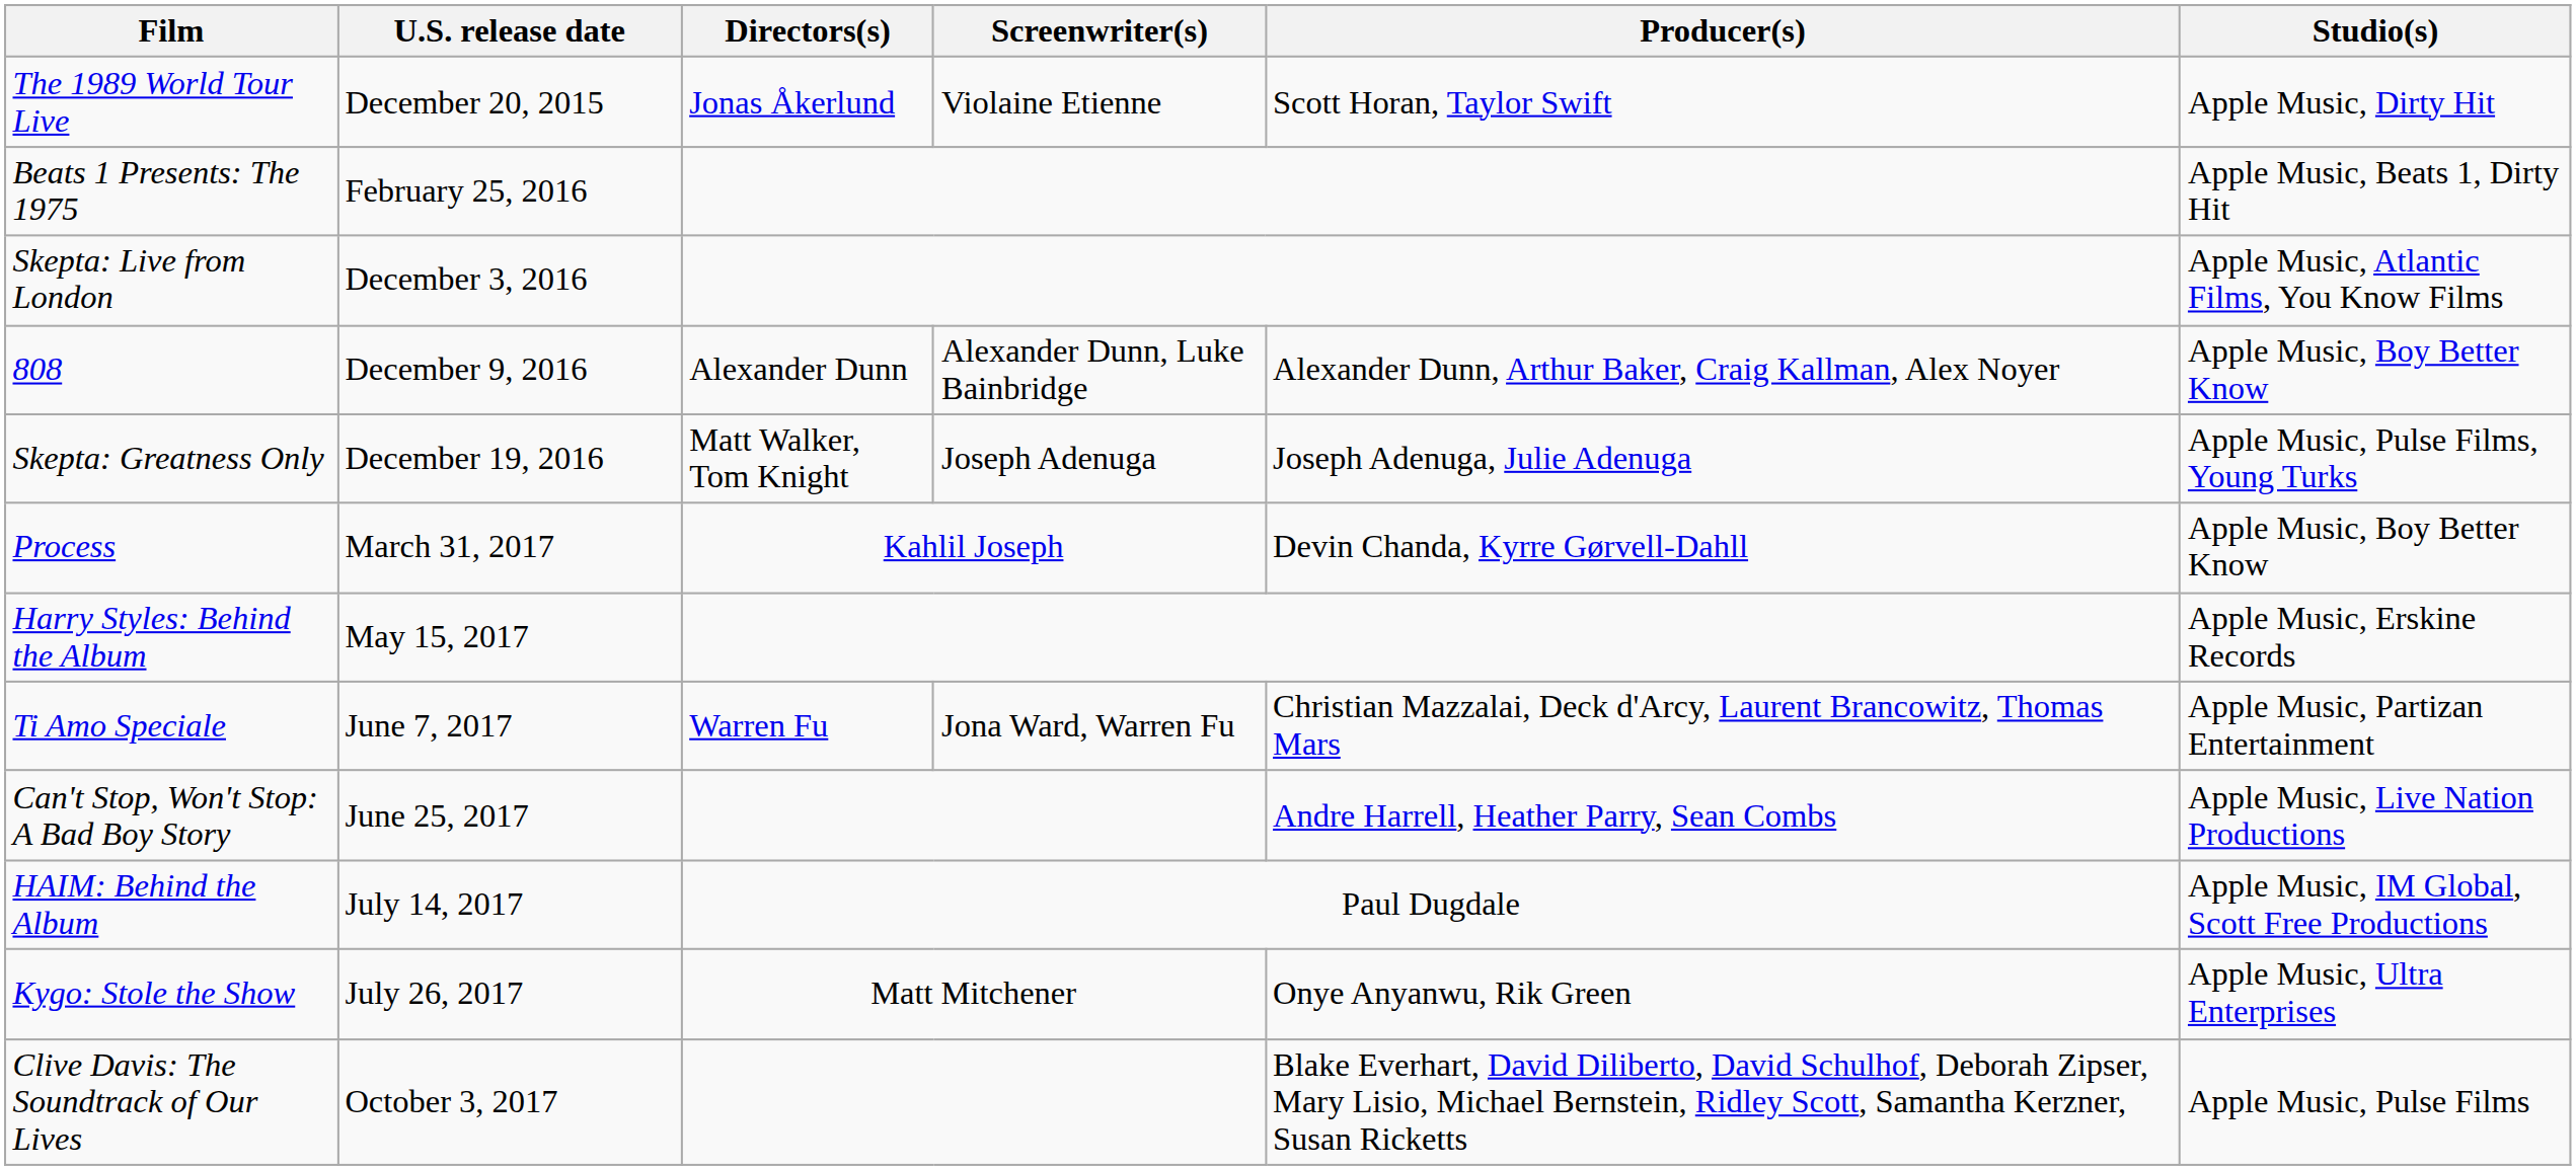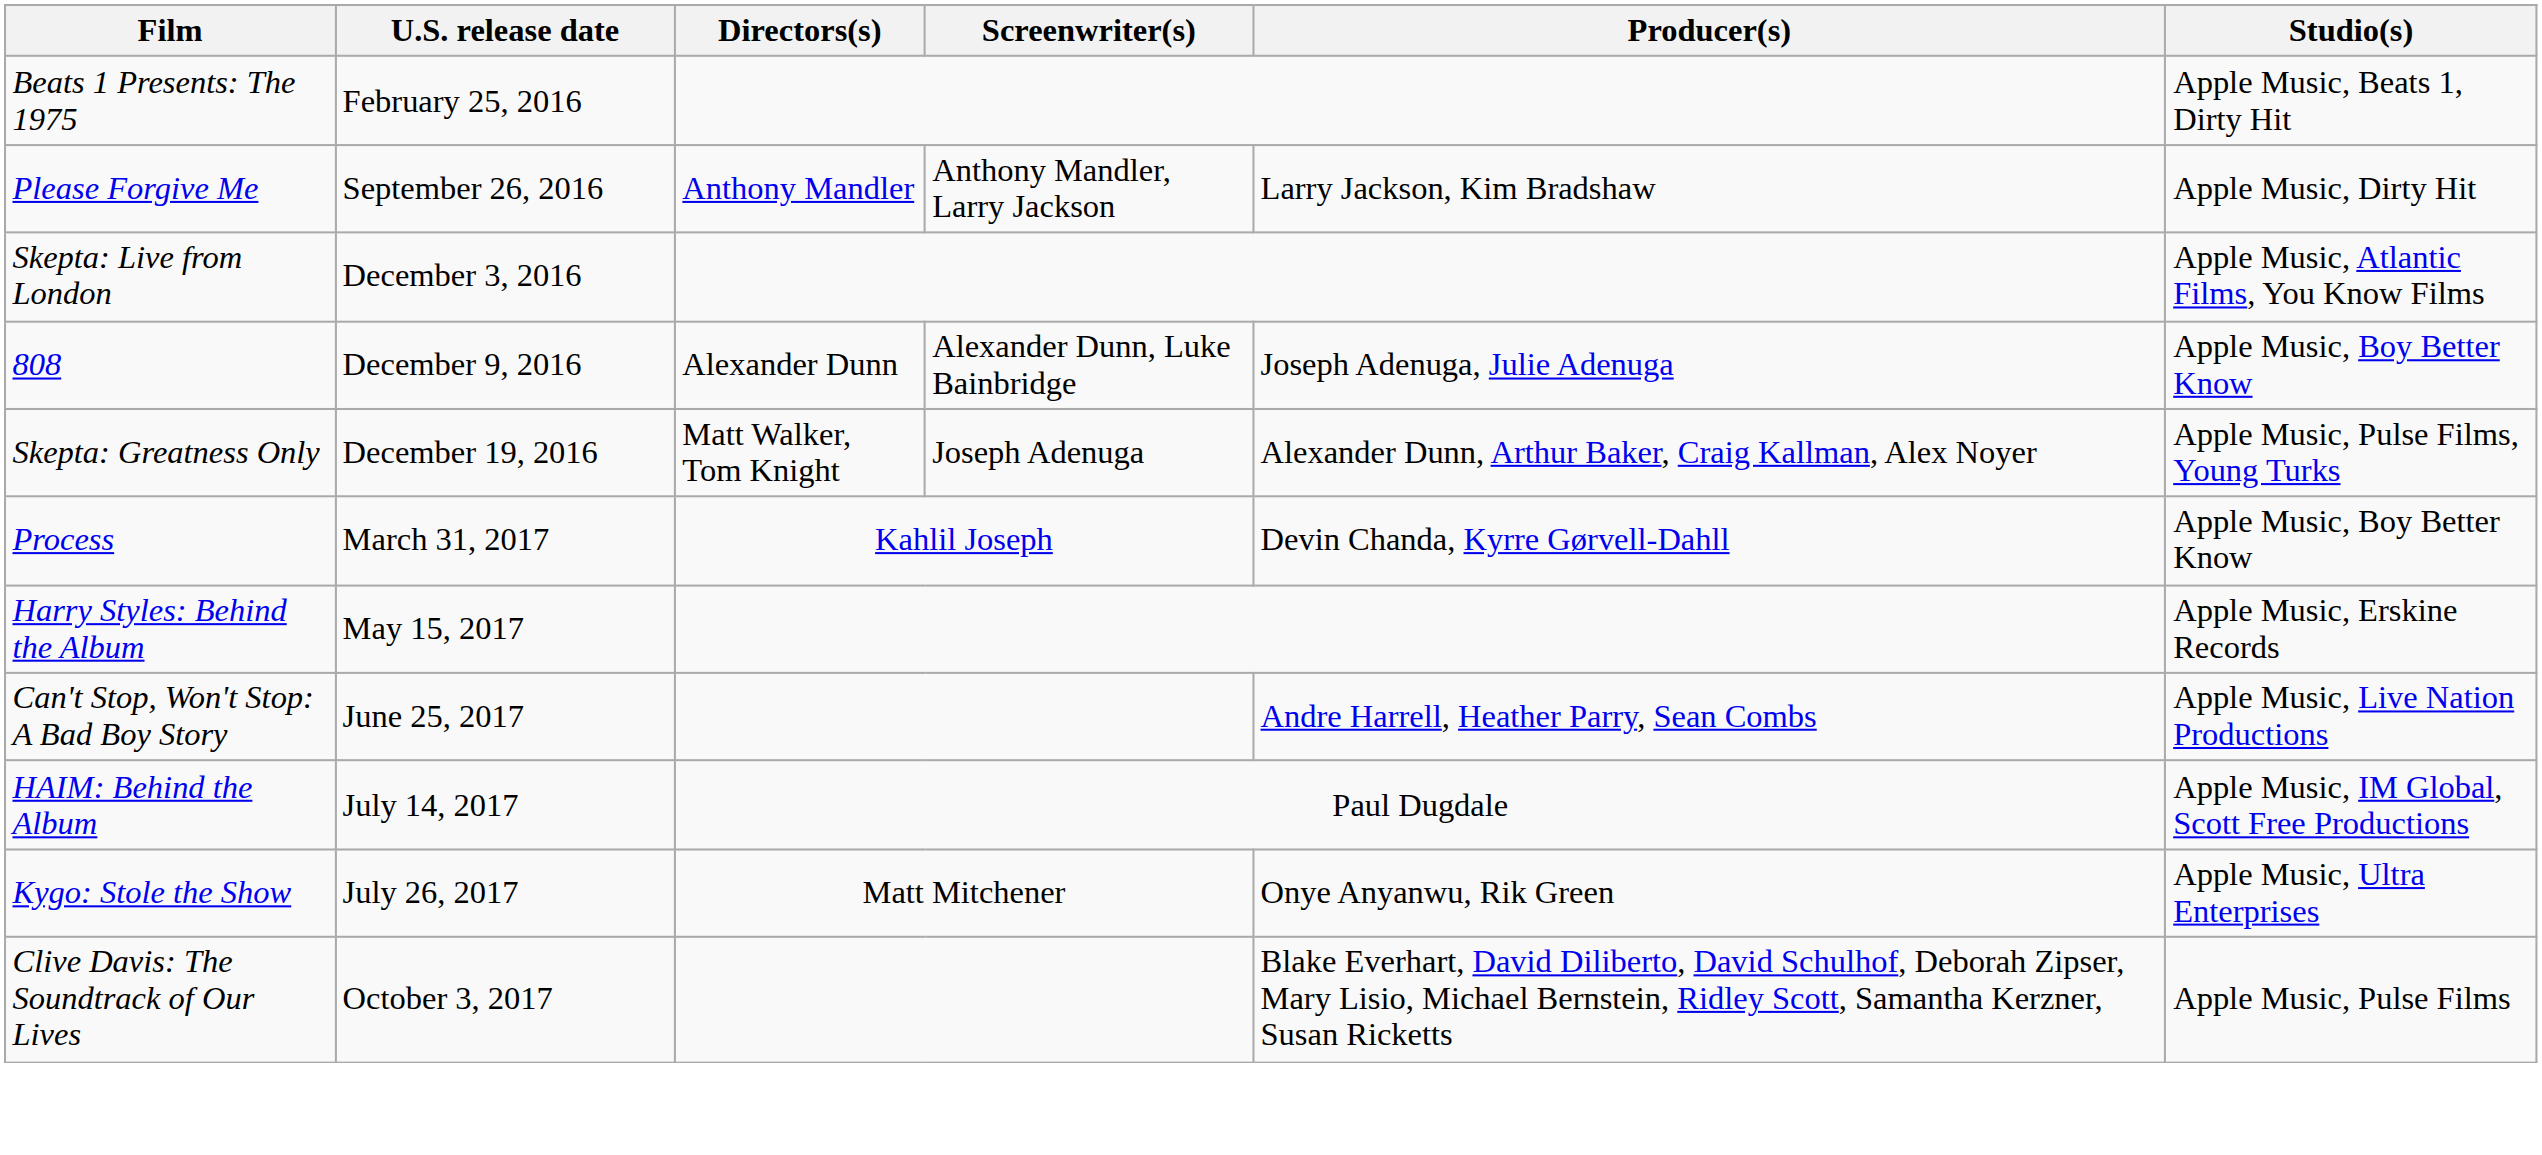- row: The 1989 World Tour Live | December 20, 2015 | Jonas Åkerlund | Violaine Etienne | Scott Horan, Taylor Swift | Apple Music, Dirty Hit
+ row: Please Forgive Me | September 26, 2016 | Anthony Mandler | Anthony Mandler, Larry Jackson | Larry Jackson, Kim Bradshaw | Apple Music, Dirty Hit
808 | Producer(s): Alexander Dunn, Arthur Baker, Craig Kallman, Alex Noyer -> Joseph Adenuga, Julie Adenuga
Skepta: Greatness Only | Producer(s): Joseph Adenuga, Julie Adenuga -> Alexander Dunn, Arthur Baker, Craig Kallman, Alex Noyer
- row: Ti Amo Speciale | June 7, 2017 | Warren Fu | Jona Ward, Warren Fu | Christian Mazzalai, Deck d'Arcy, Laurent Brancowitz, Thomas Mars | Apple Music, Partizan Entertainment
